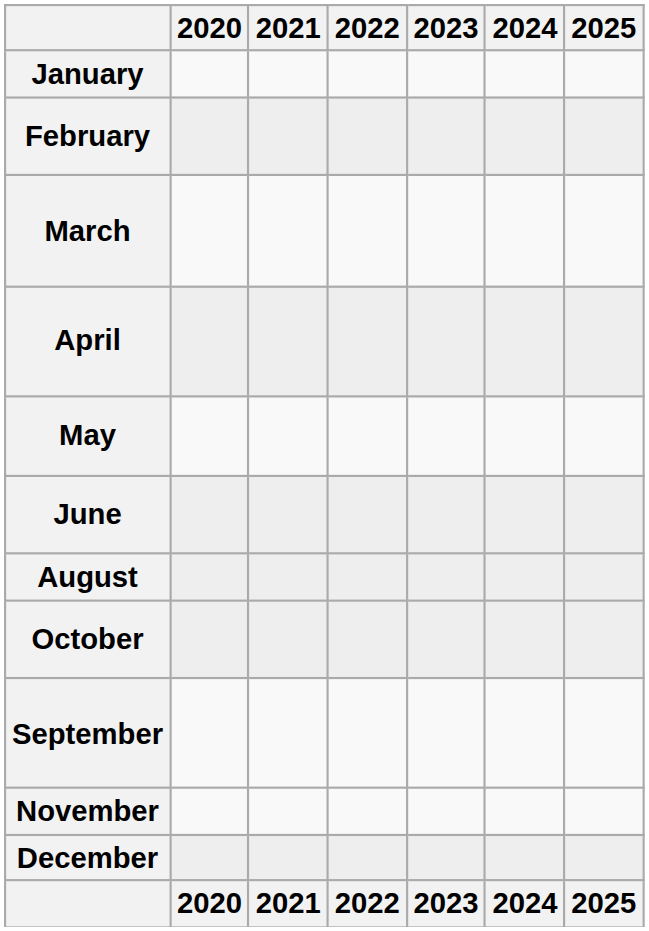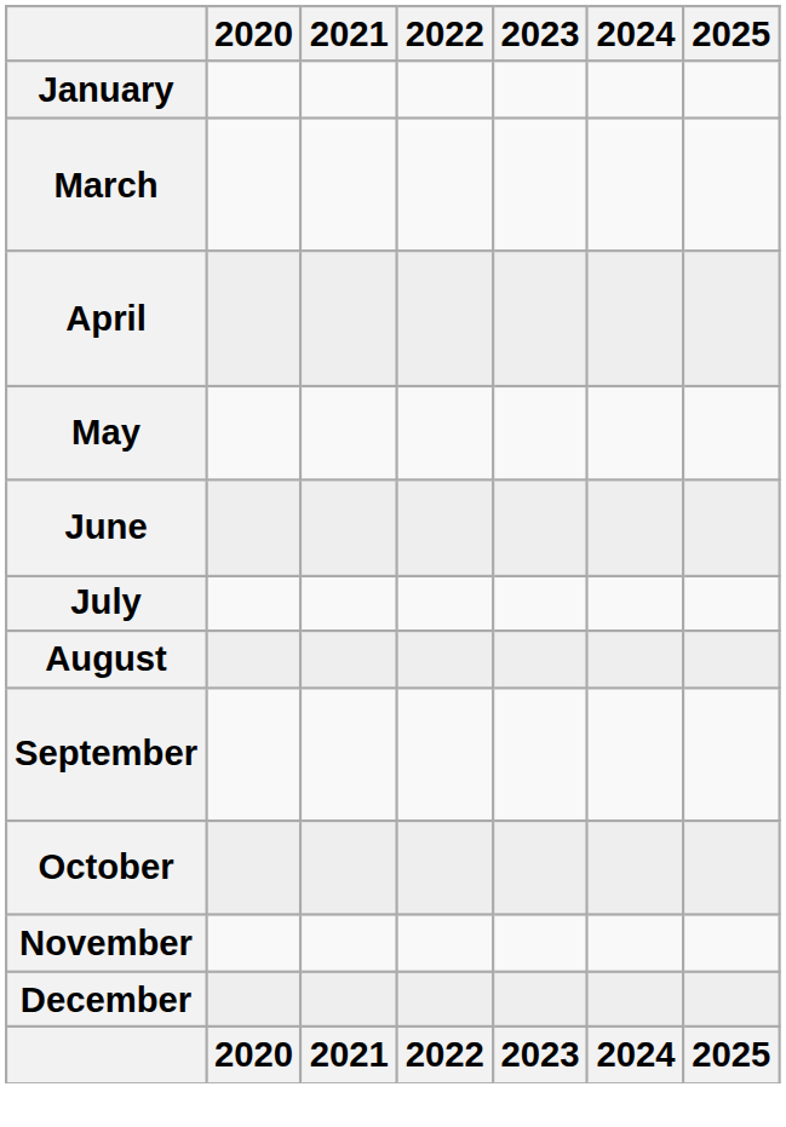- row: February
+ row: July
rows swapped: September <-> October
